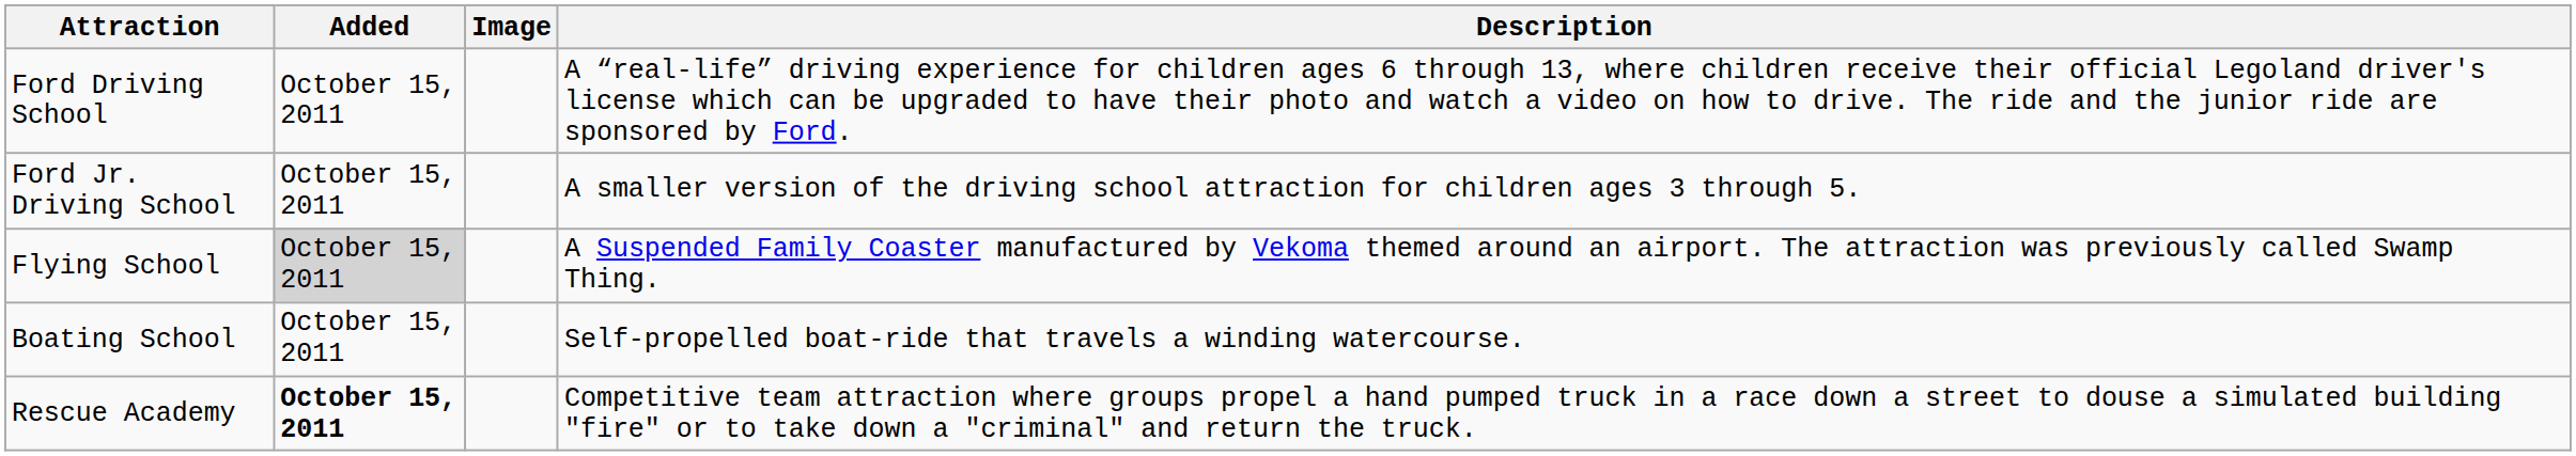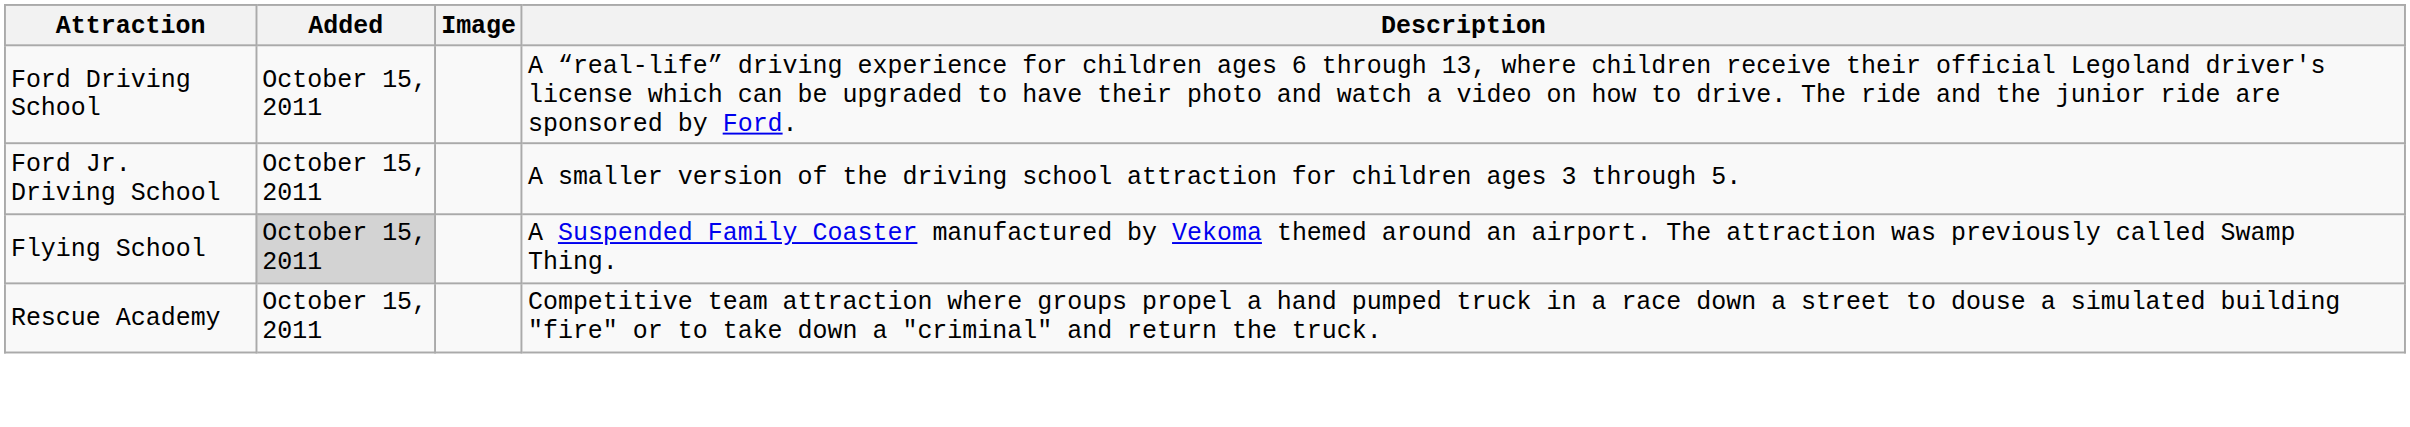- row: Boating School | October 15, 2011 | Self-propelled boat-ride that travels a winding watercourse.
Rescue Academy | Added: bold -> normal
